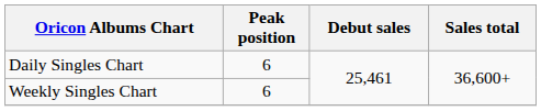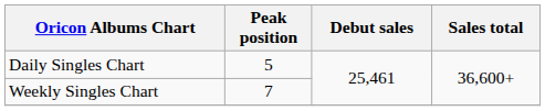Daily Singles Chart | Peak position: 6 -> 5
Weekly Singles Chart | Peak position: 6 -> 7
